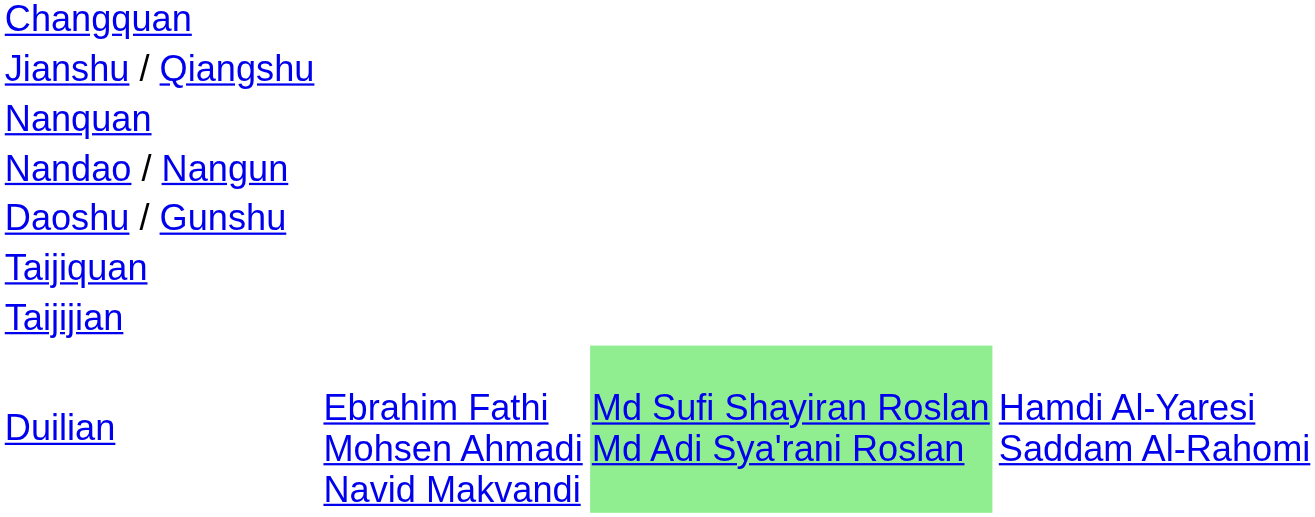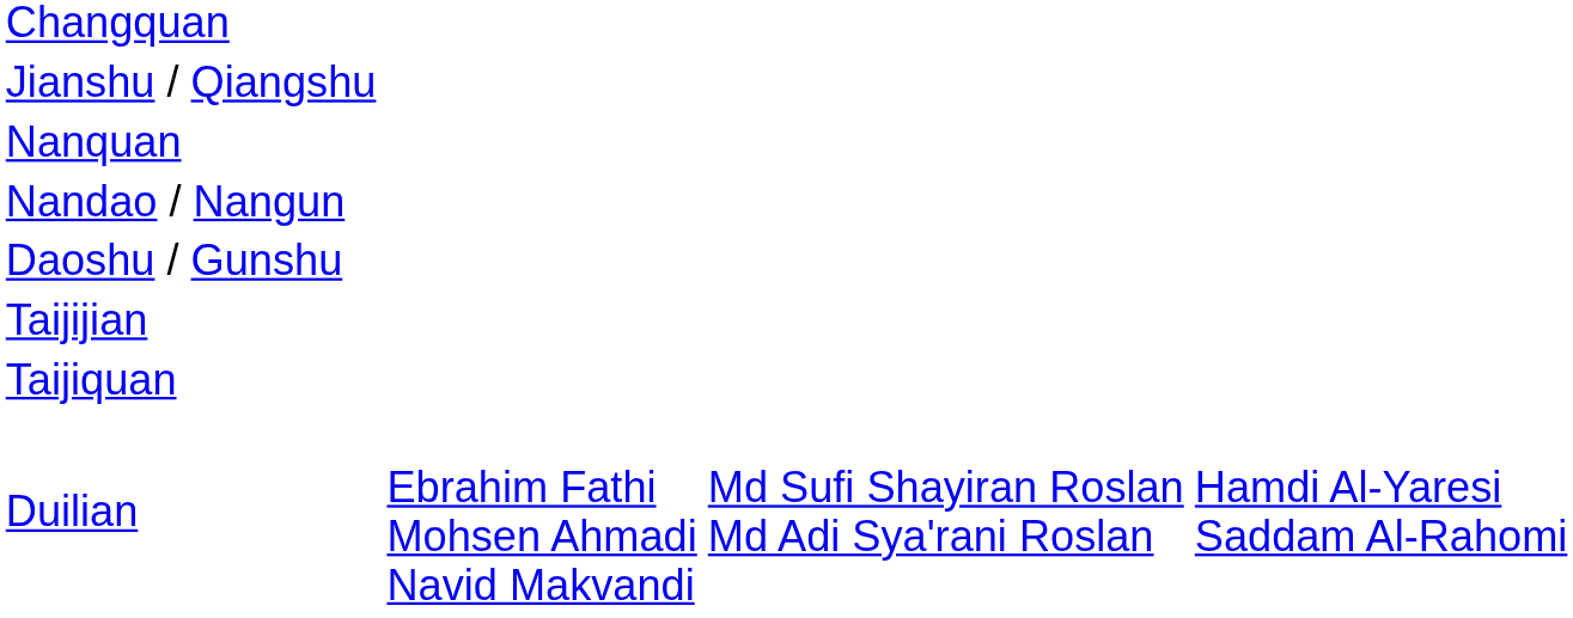rows swapped: Taijiquan <-> Taijijian
Duilian | column 3: lightgreen background -> no background
